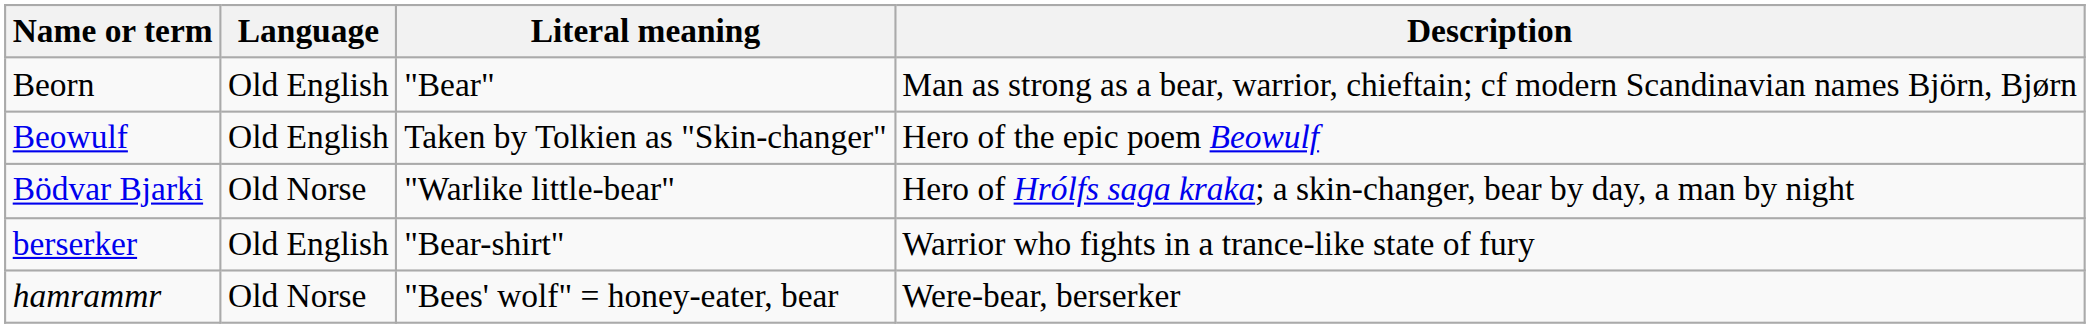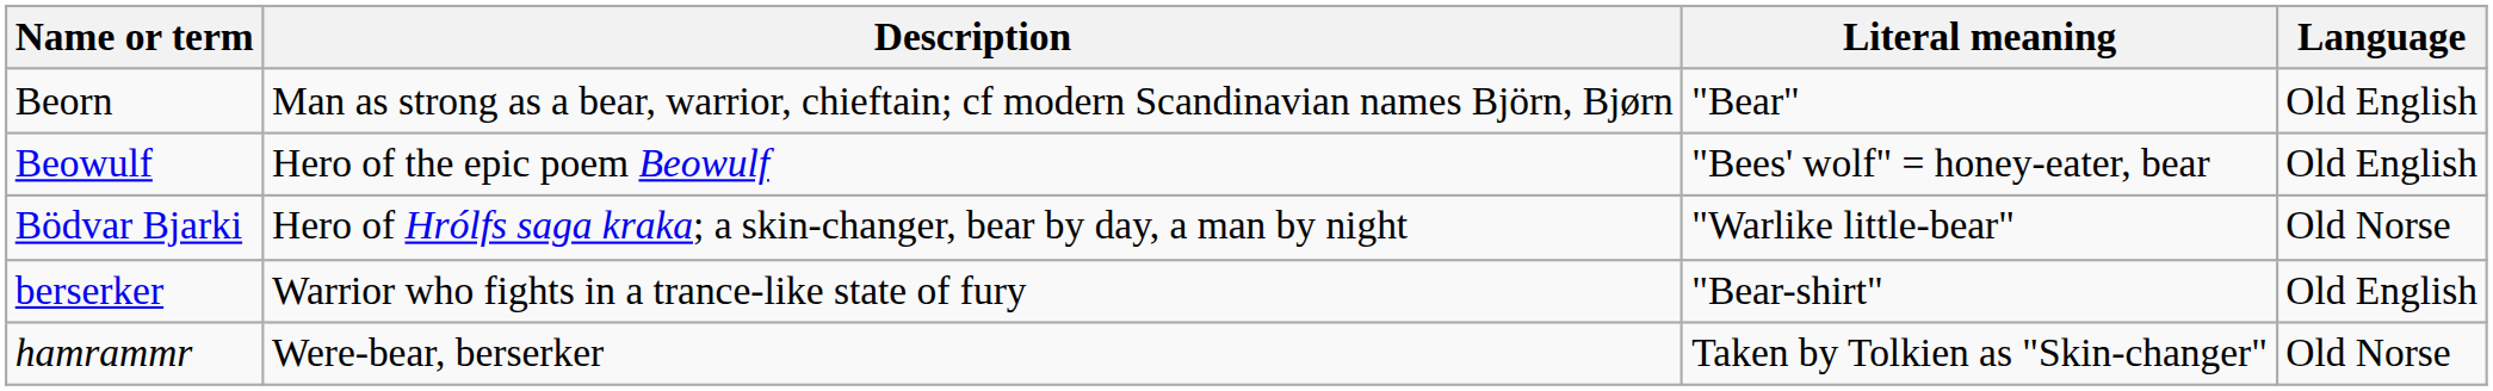columns swapped: Language <-> Description
Beowulf | Literal meaning: Taken by Tolkien as "Skin-changer" -> "Bees' wolf" = honey-eater, bear
hamrammr | Literal meaning: "Bees' wolf" = honey-eater, bear -> Taken by Tolkien as "Skin-changer"
